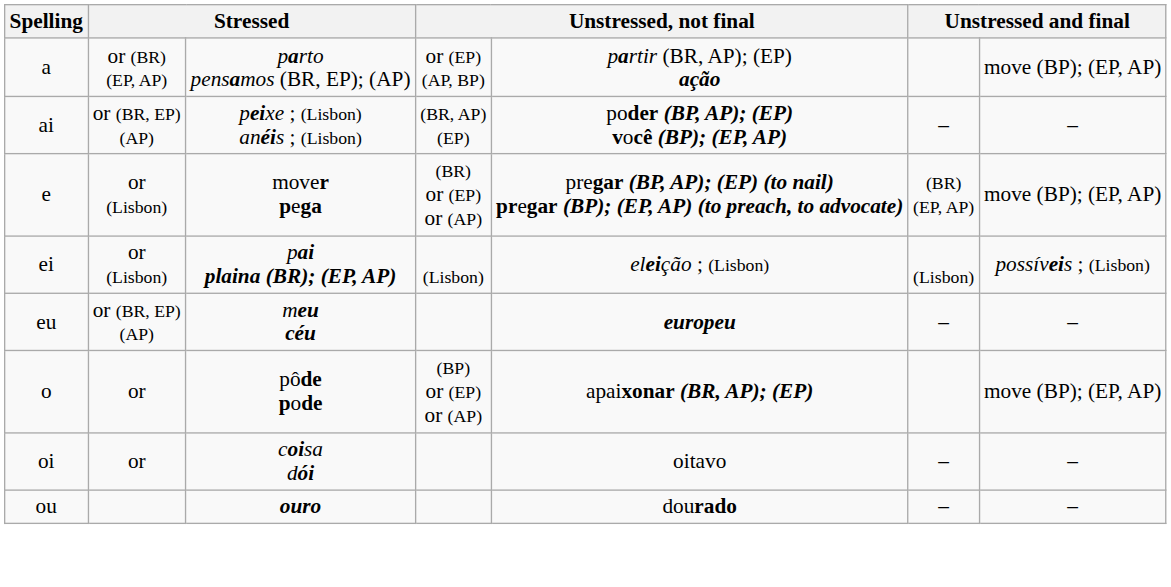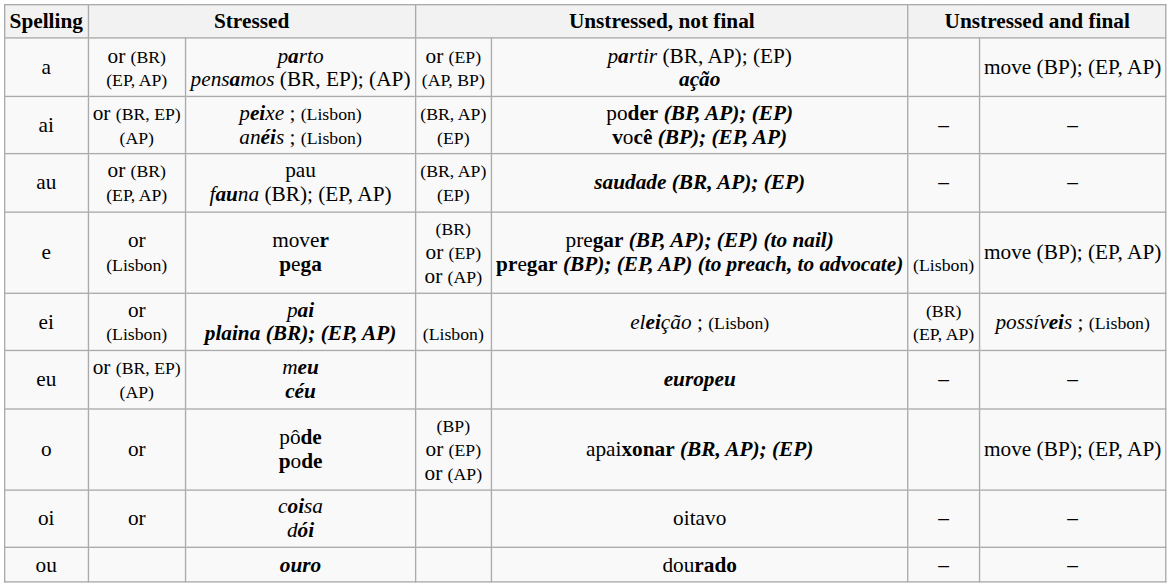+ row: au | or (BR) (EP, AP) | pau fauna (BR); (EP, AP) | (BR, AP) (EP) | saudade (BR, AP); (EP) | – | –
e | column 6: (BR) (EP, AP) -> (Lisbon)
ei | column 6: (Lisbon) -> (BR) (EP, AP)
